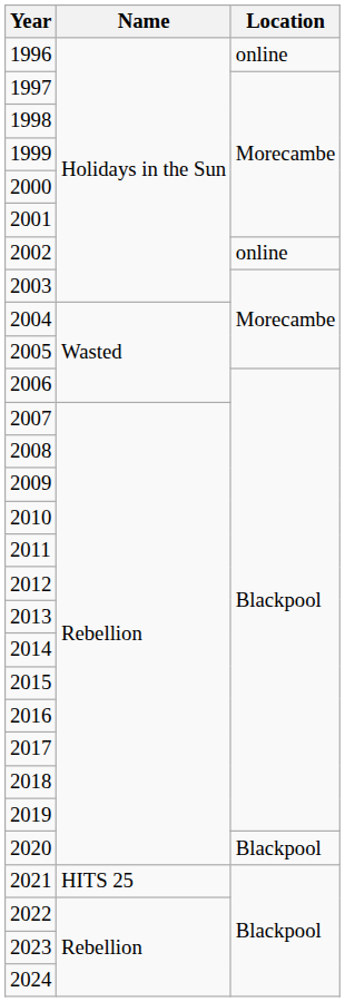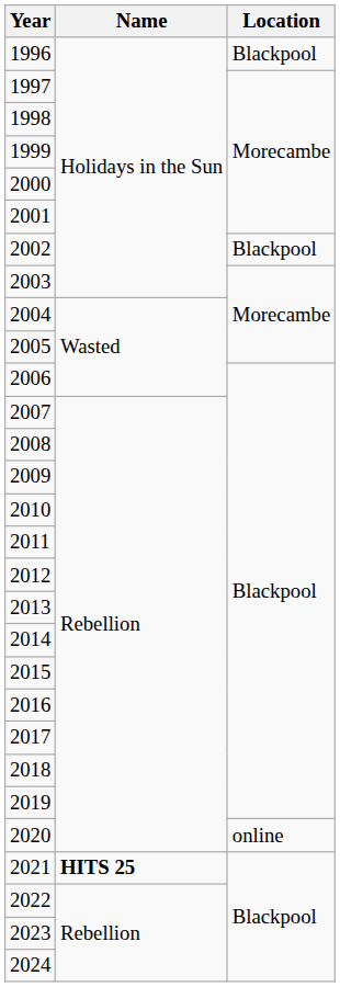1996 | Location: online -> Blackpool
2002 | Location: online -> Blackpool
2020 | Location: Blackpool -> online
2021 | Name: normal -> bold
